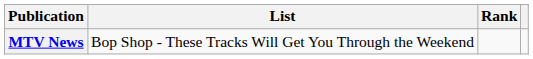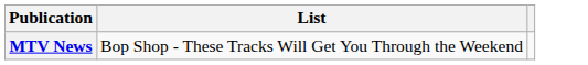- column: Rank
